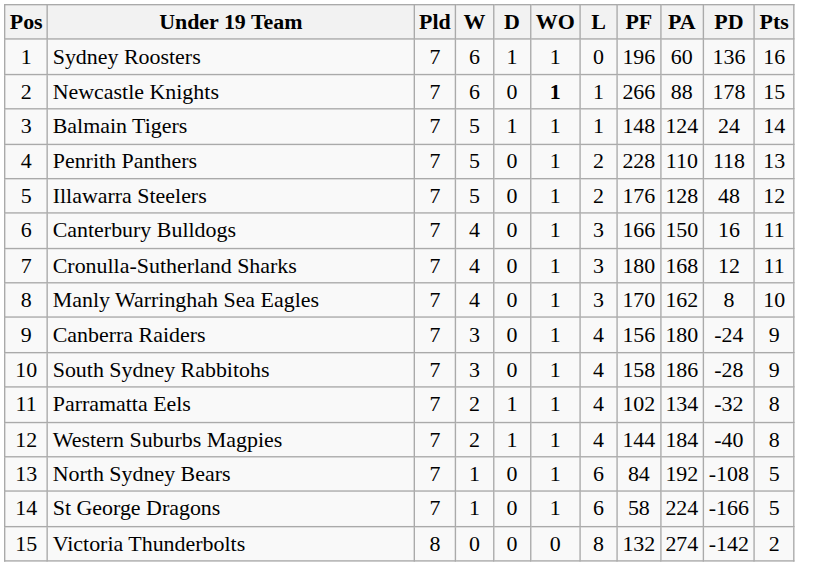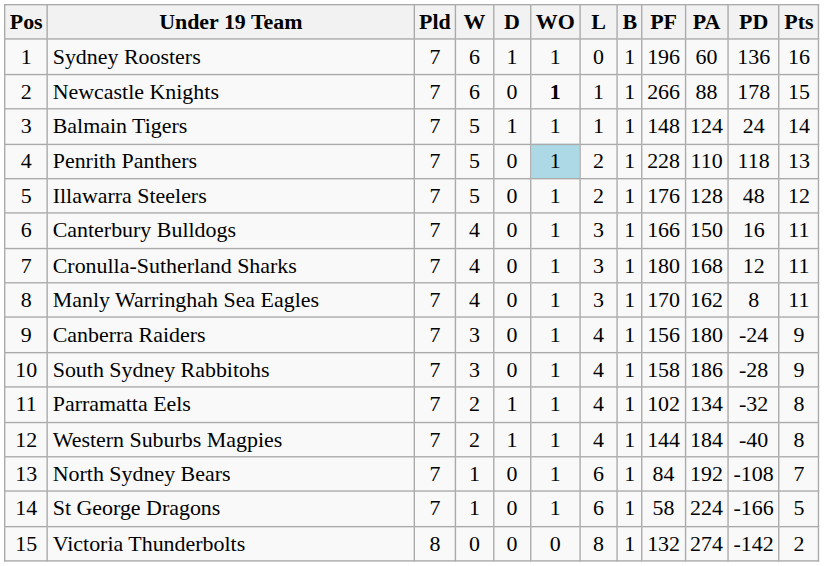+ column: B | 1 | 1 | 1 | 1 | 1 | 1 | 1 | 1 | 1 | 1 | 1 | 1 | 1 | 1 | 1
Penrith Panthers | WO: no background -> lightblue background
Manly Warringhah Sea Eagles | Pts: 10 -> 11
North Sydney Bears | Pts: 5 -> 7
